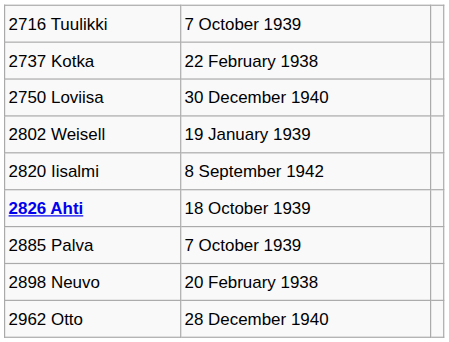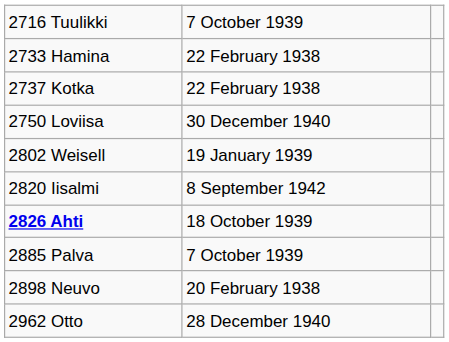+ row: 2733 Hamina | 22 February 1938
